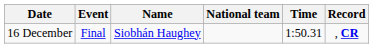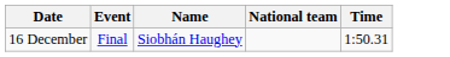- column: Record | , CR
